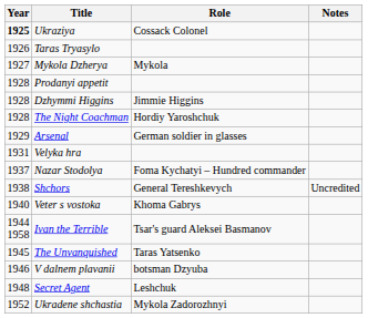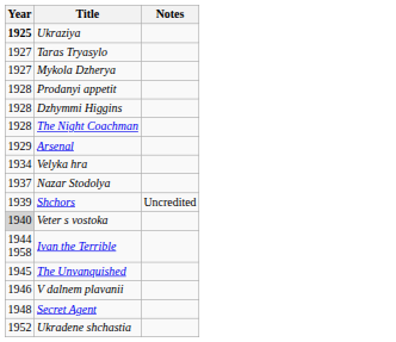- column: Role | Cossack Colonel | Mykola | Jimmie Higgins | Hordiy Yaroshchuk | German soldier in glasses | Foma Kychatyi – Hundred commander | General Tereshkevych | Khoma Gabrys | Tsar's guard Aleksei Basmanov | Taras Yatsenko | botsman Dzyuba | Leshchuk | Mykola Zadorozhnyi
Taras Tryasylo | Year: 1926 -> 1927
Velyka hra | Year: 1931 -> 1934
Shchors | Year: 1938 -> 1939
Veter s vostoka | Year: no background -> lightgrey background
